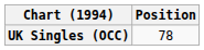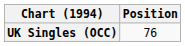UK Singles (OCC) | Position: 78 -> 76
